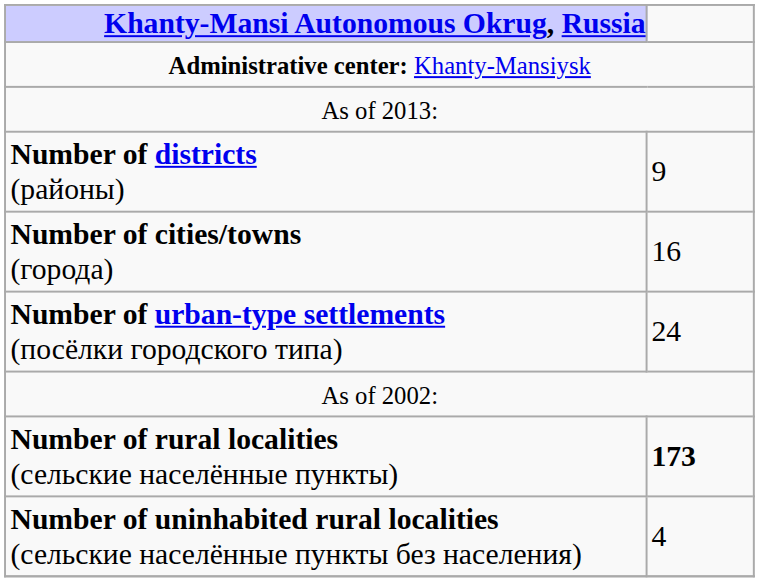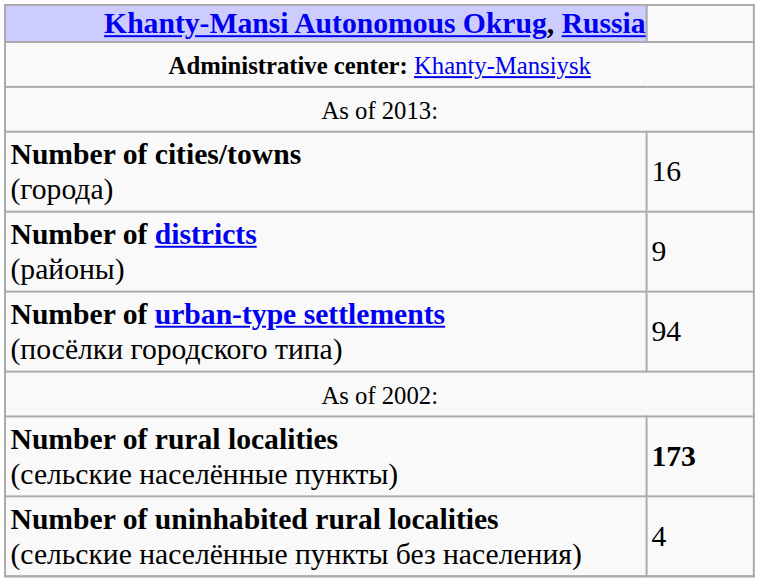rows swapped: Number of districts (районы) <-> Number of cities/towns (города)
Number of urban-type settlements (посёлки городского типа) | column 2: 24 -> 94
